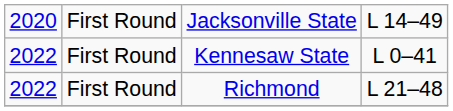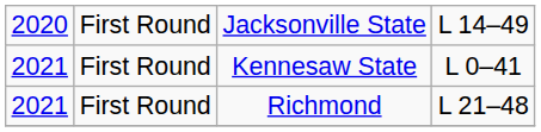Kennesaw State | column 1: 2022 -> 2021
Richmond | column 1: 2022 -> 2021
